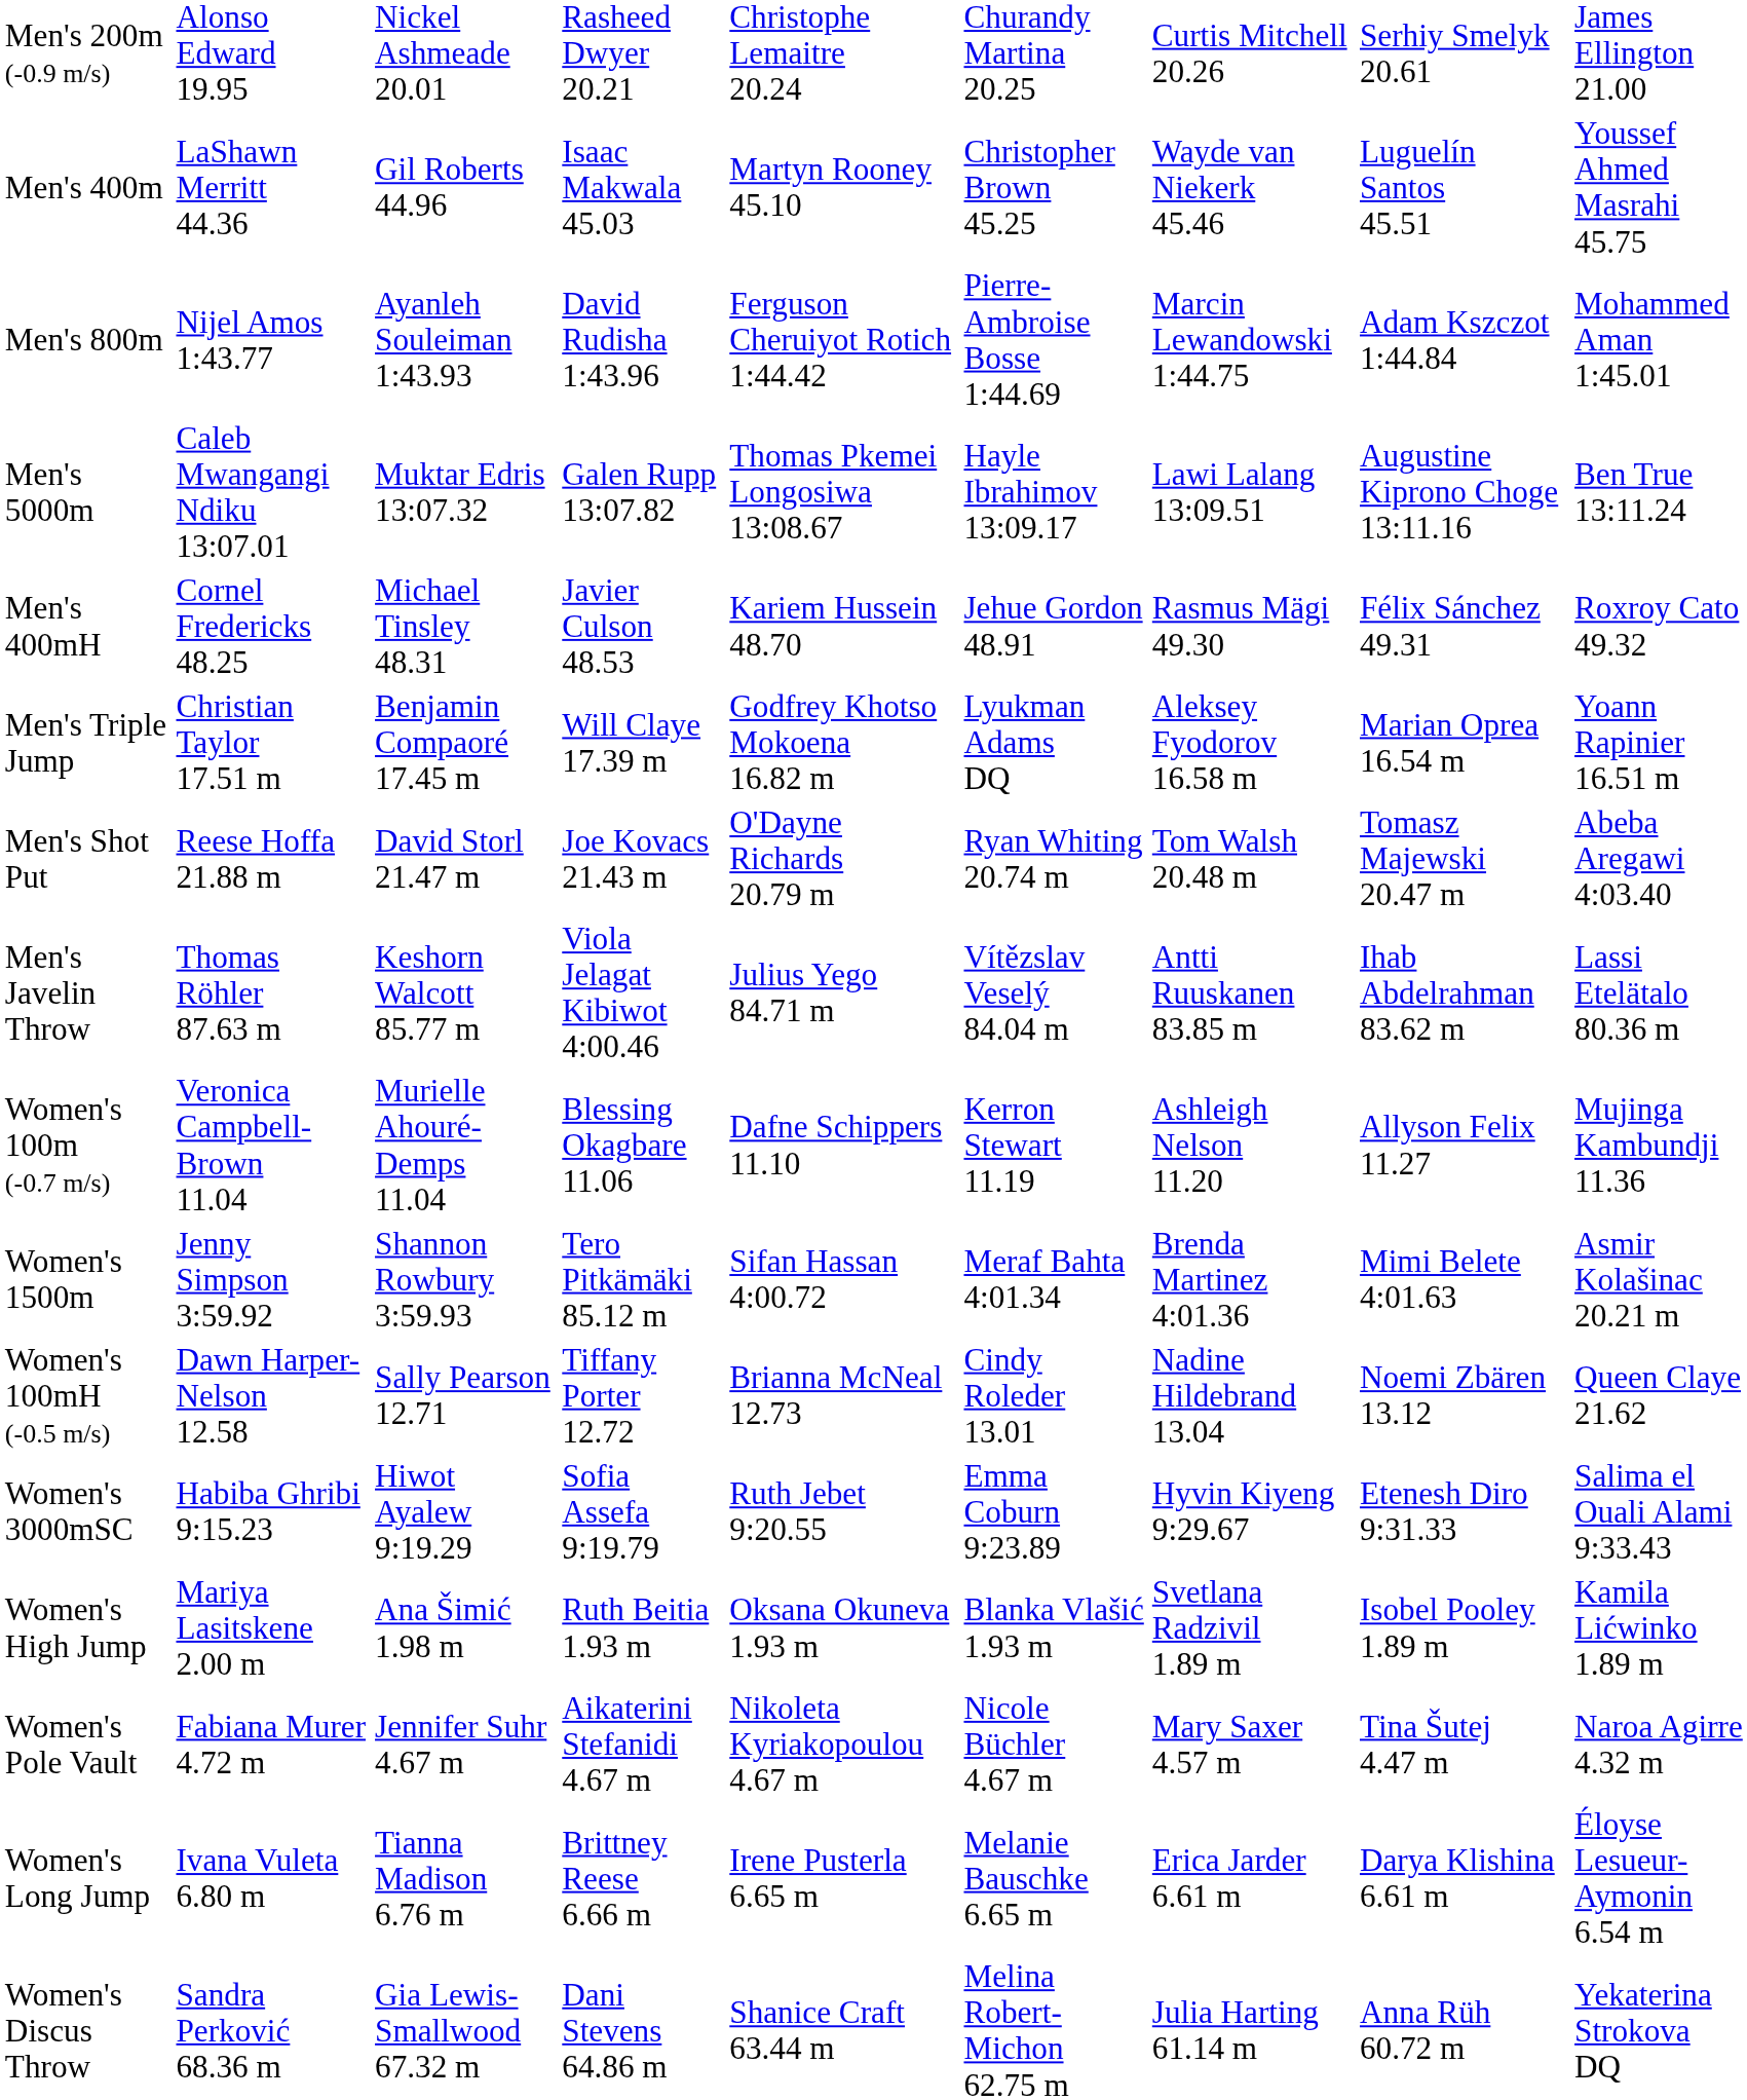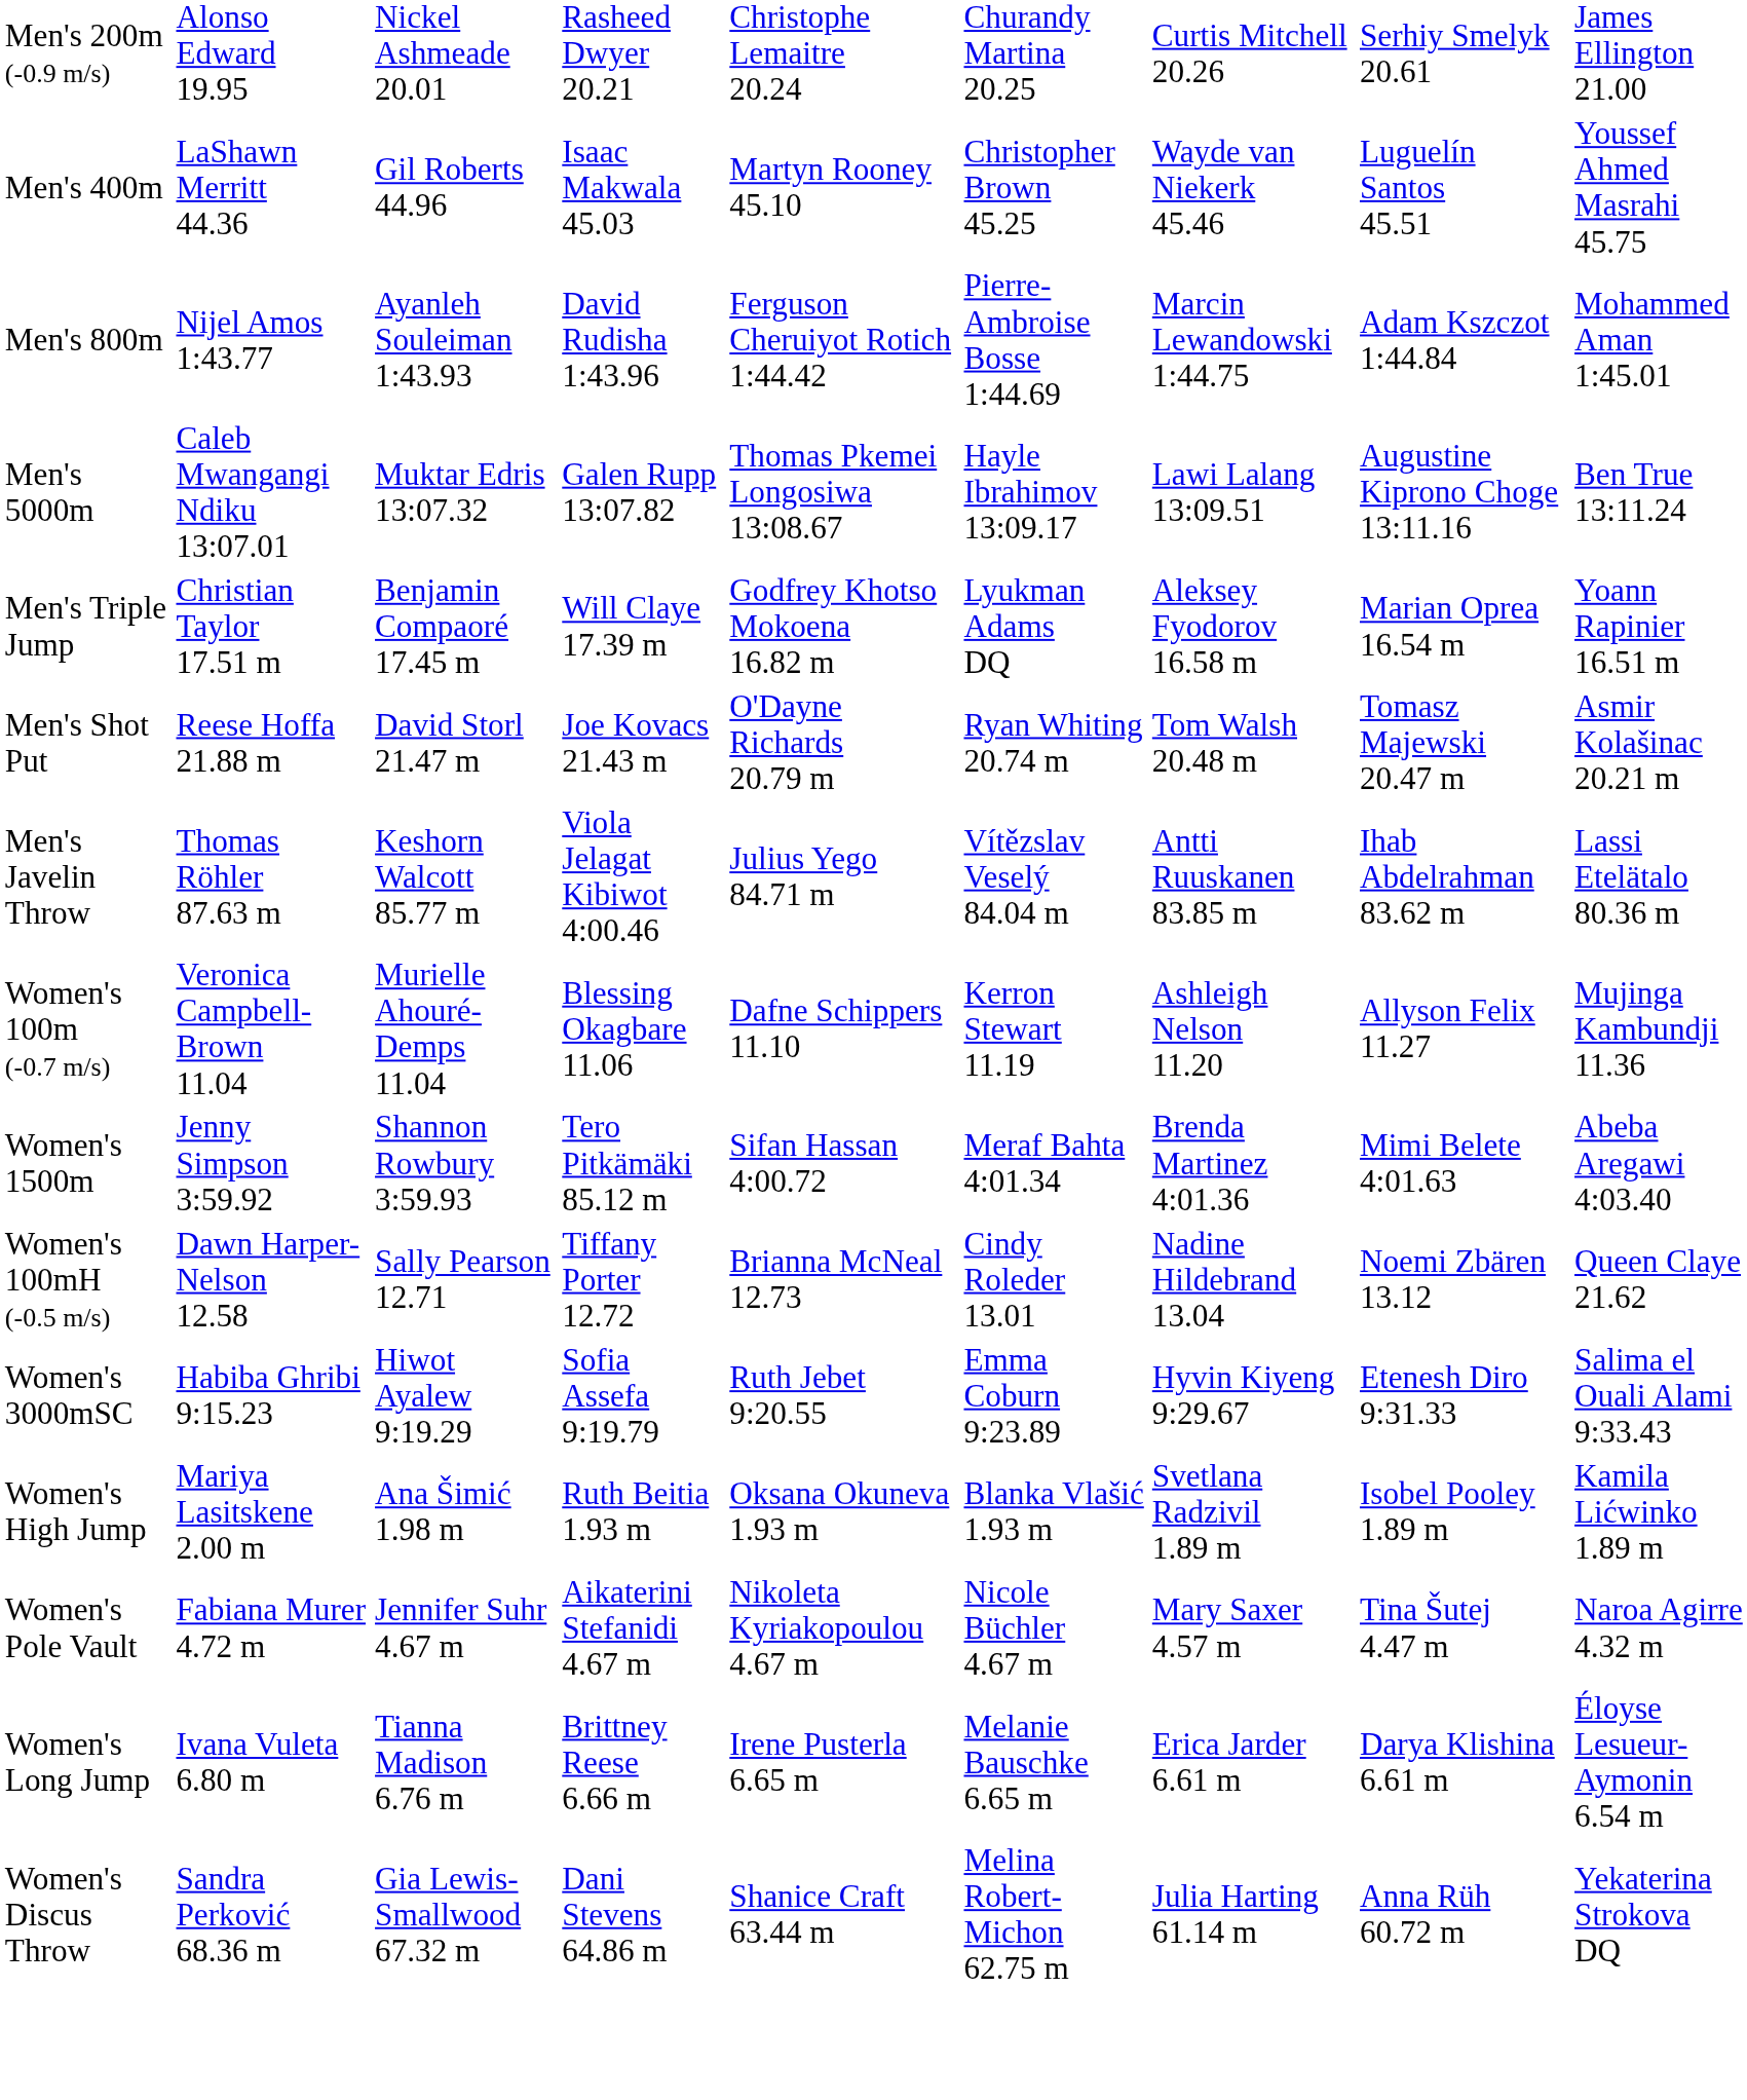- row: Men's 400mH | Cornel Fredericks 48.25 | Michael Tinsley 48.31 | Javier Culson 48.53 | Kariem Hussein 48.70 | Jehue Gordon 48.91 | Rasmus Mägi 49.30 | Félix Sánchez 49.31 | Roxroy Cato 49.32
Men's Shot Put | column 9: Abeba Aregawi 4:03.40 -> Asmir Kolašinac 20.21 m
Women's 1500m | column 9: Asmir Kolašinac 20.21 m -> Abeba Aregawi 4:03.40
